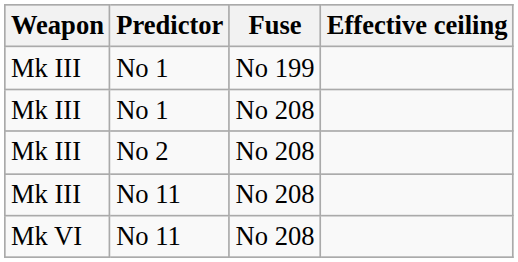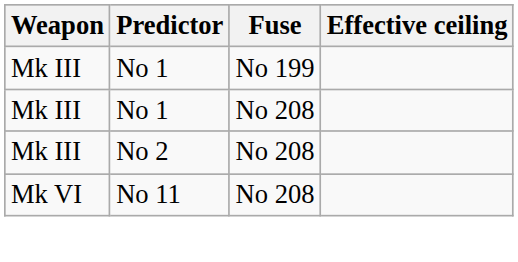- row: Mk III | No 11 | No 208
